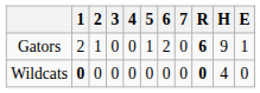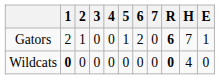Gators | H: 9 -> 7
